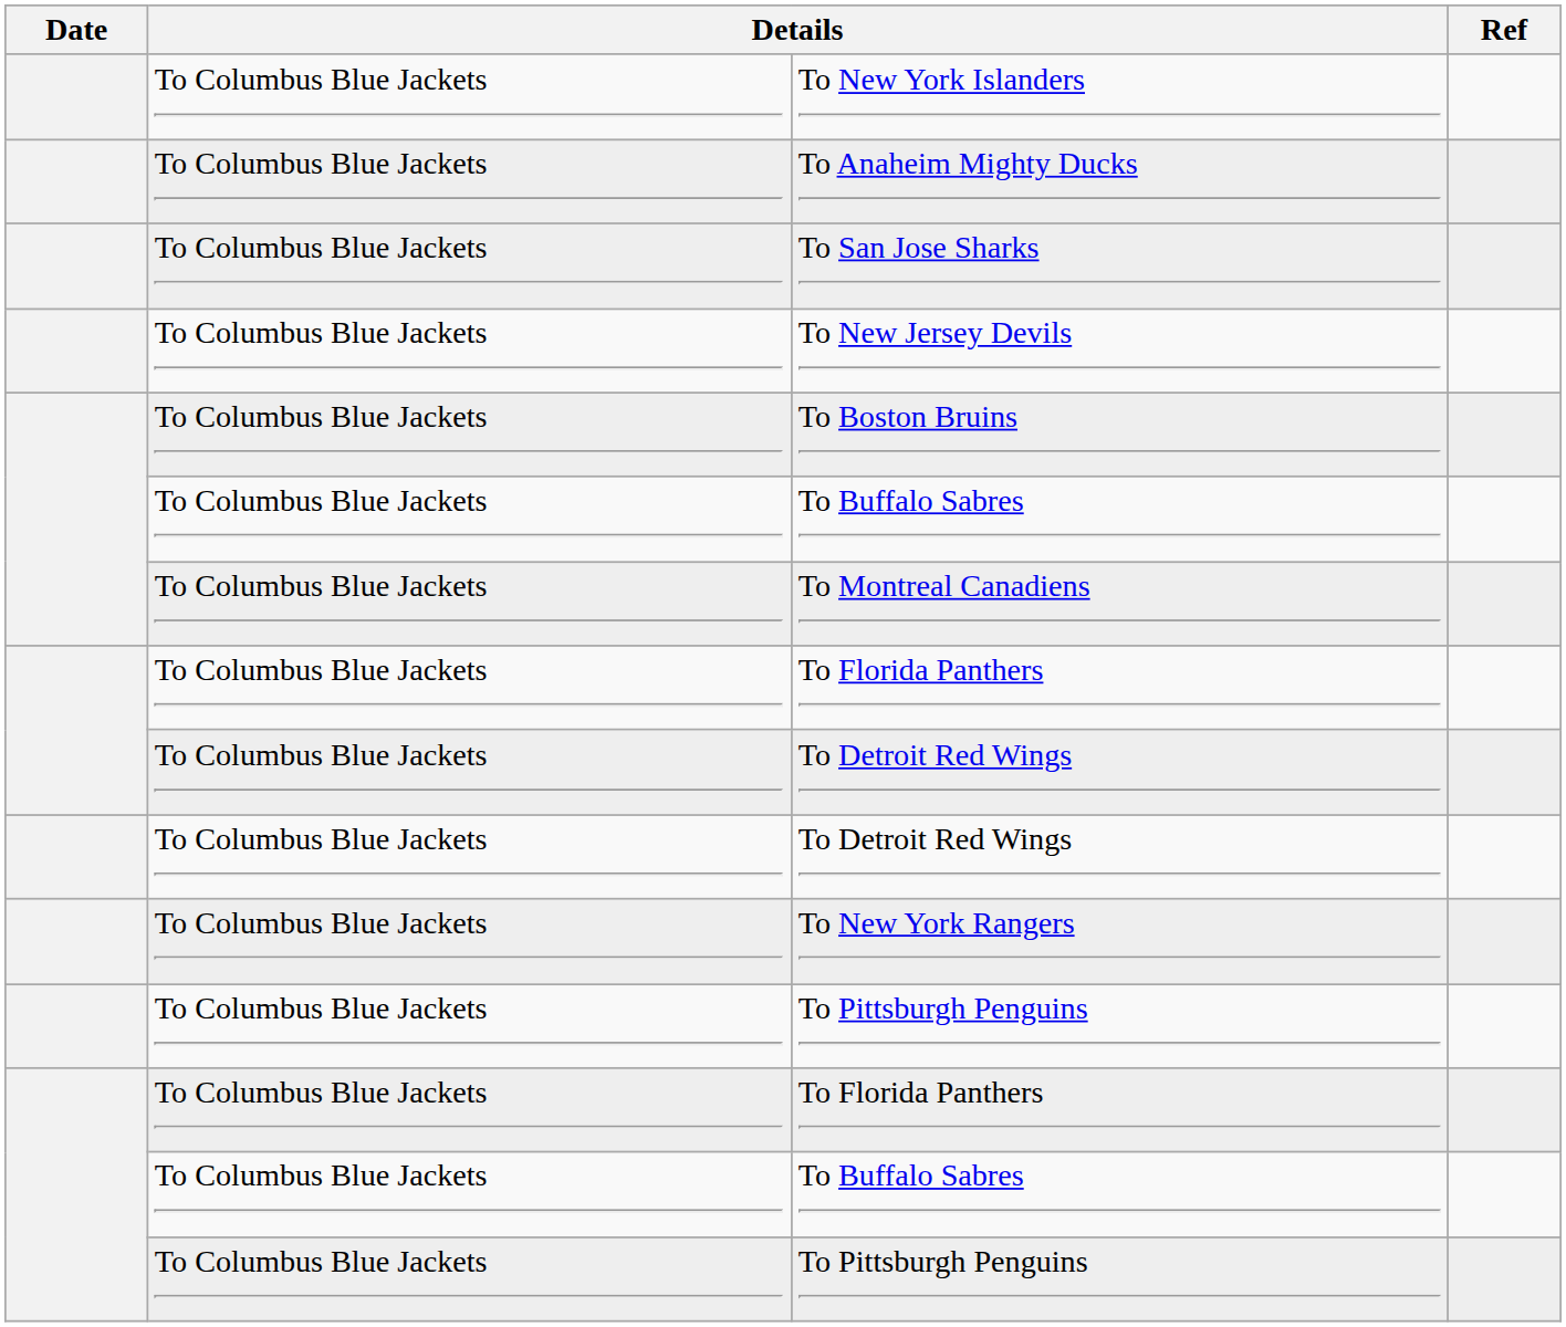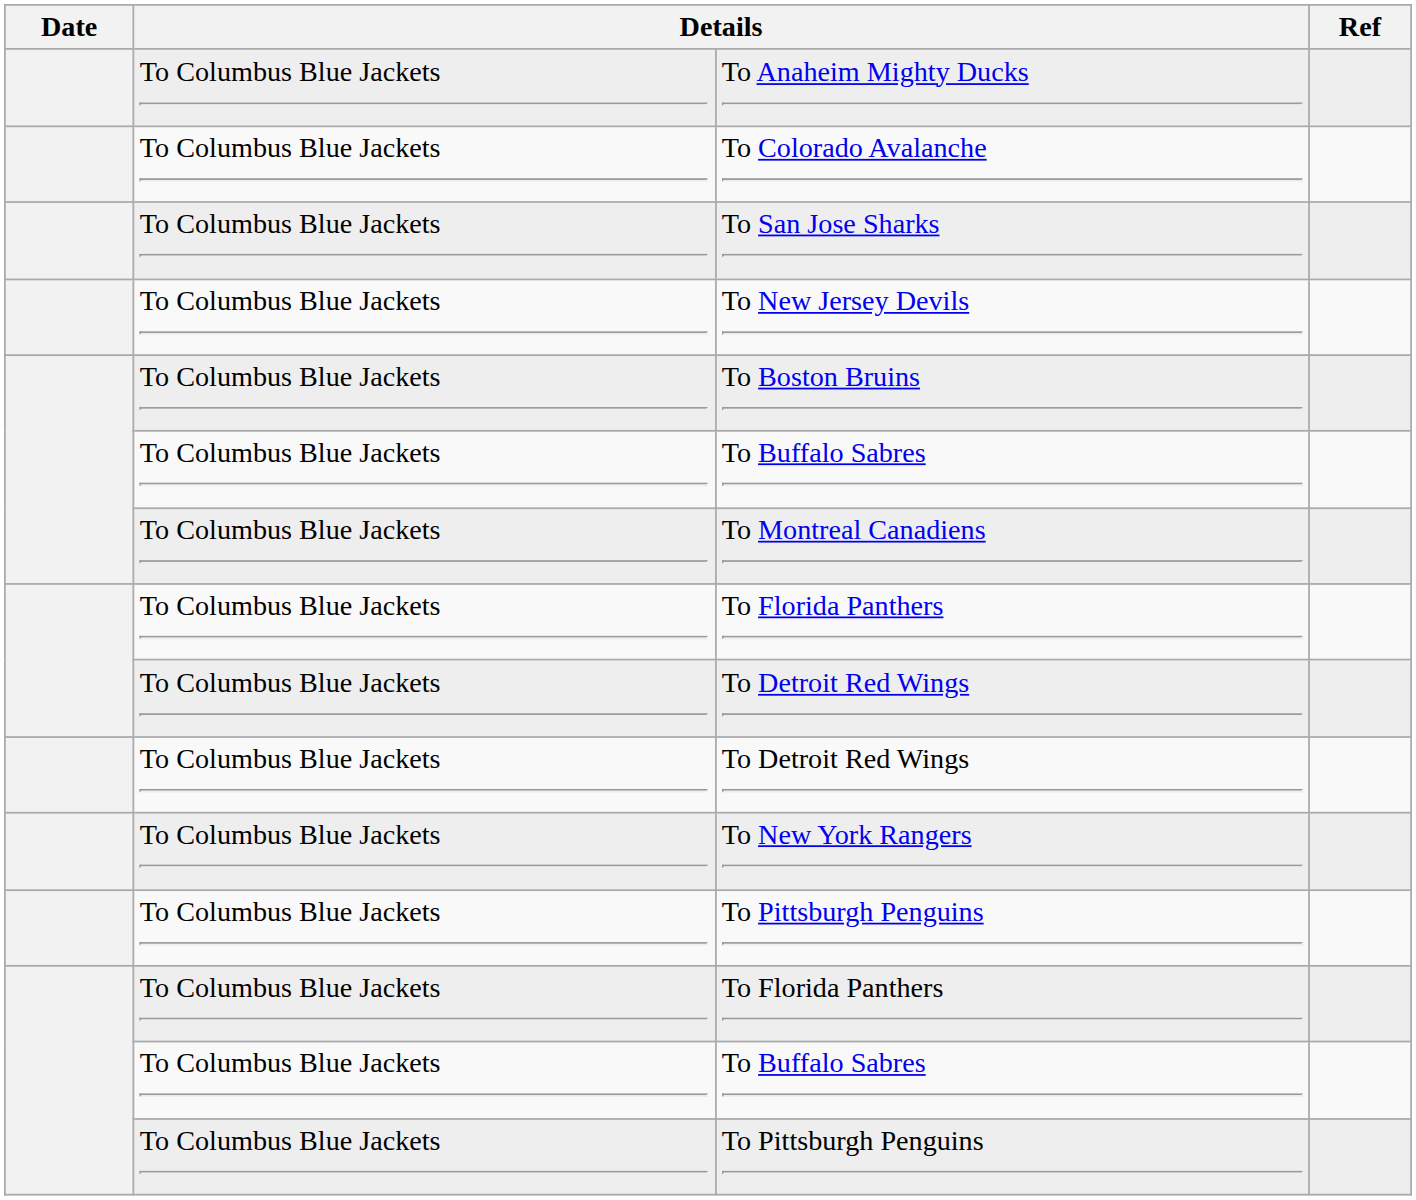- row: To Columbus Blue Jackets | To New York Islanders
+ row: To Columbus Blue Jackets | To Colorado Avalanche
